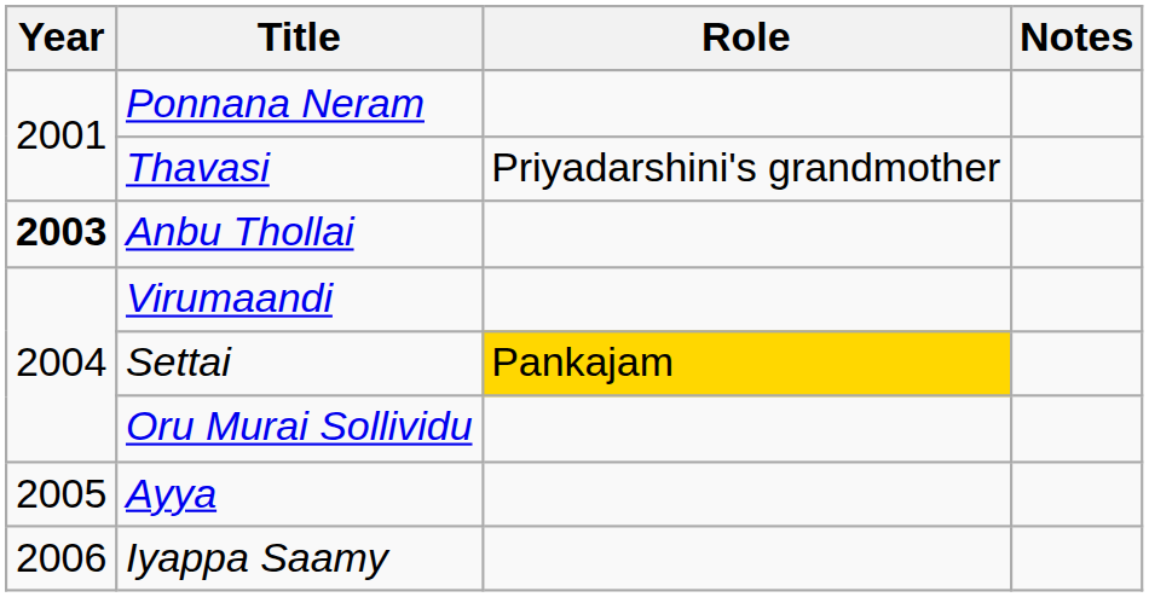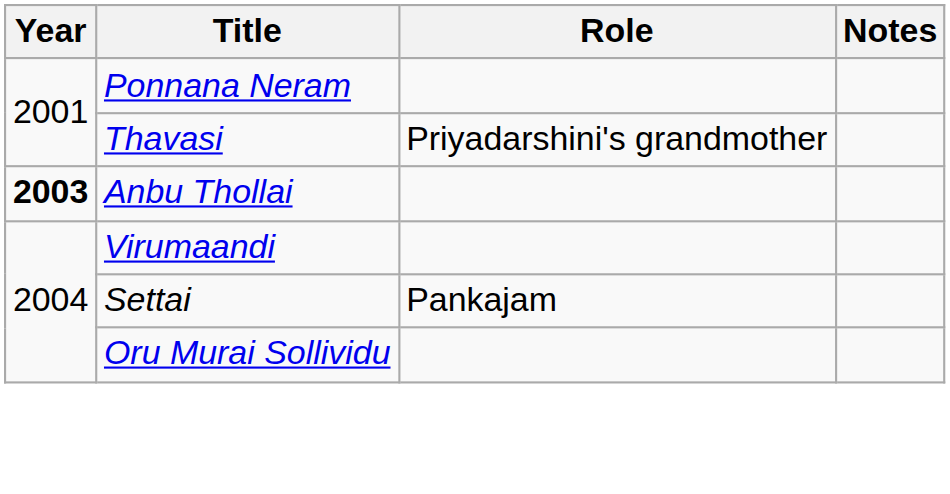Settai | Role: gold background -> no background
- row: 2005 | Ayya
- row: 2006 | Iyappa Saamy
